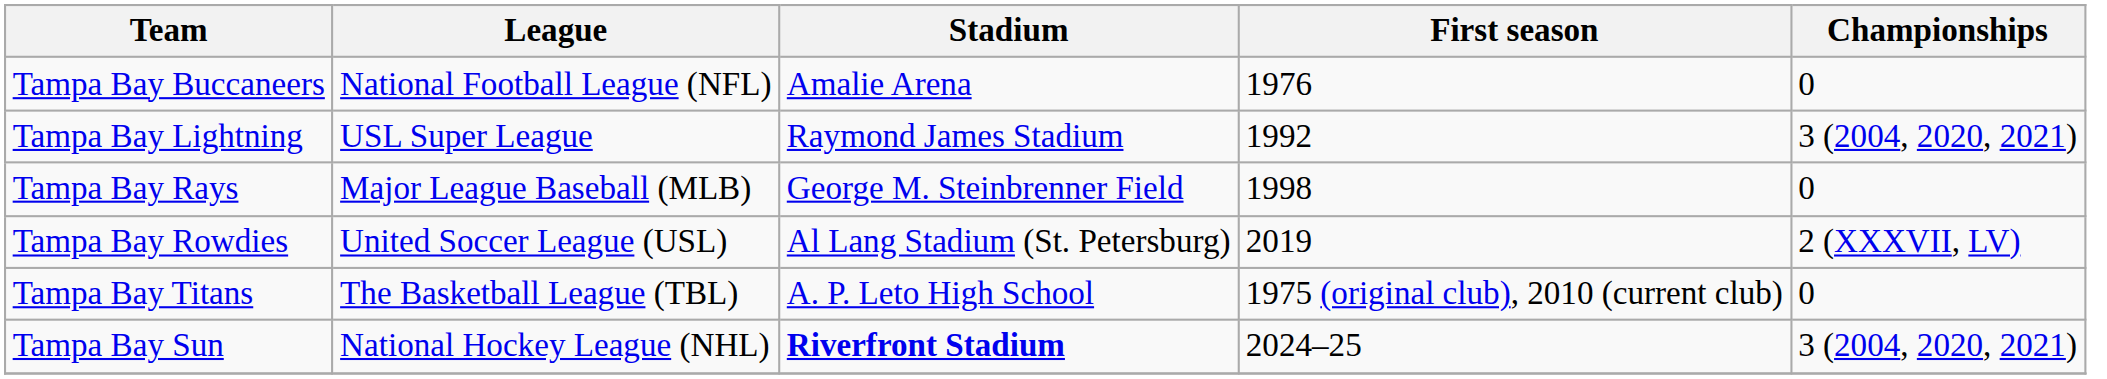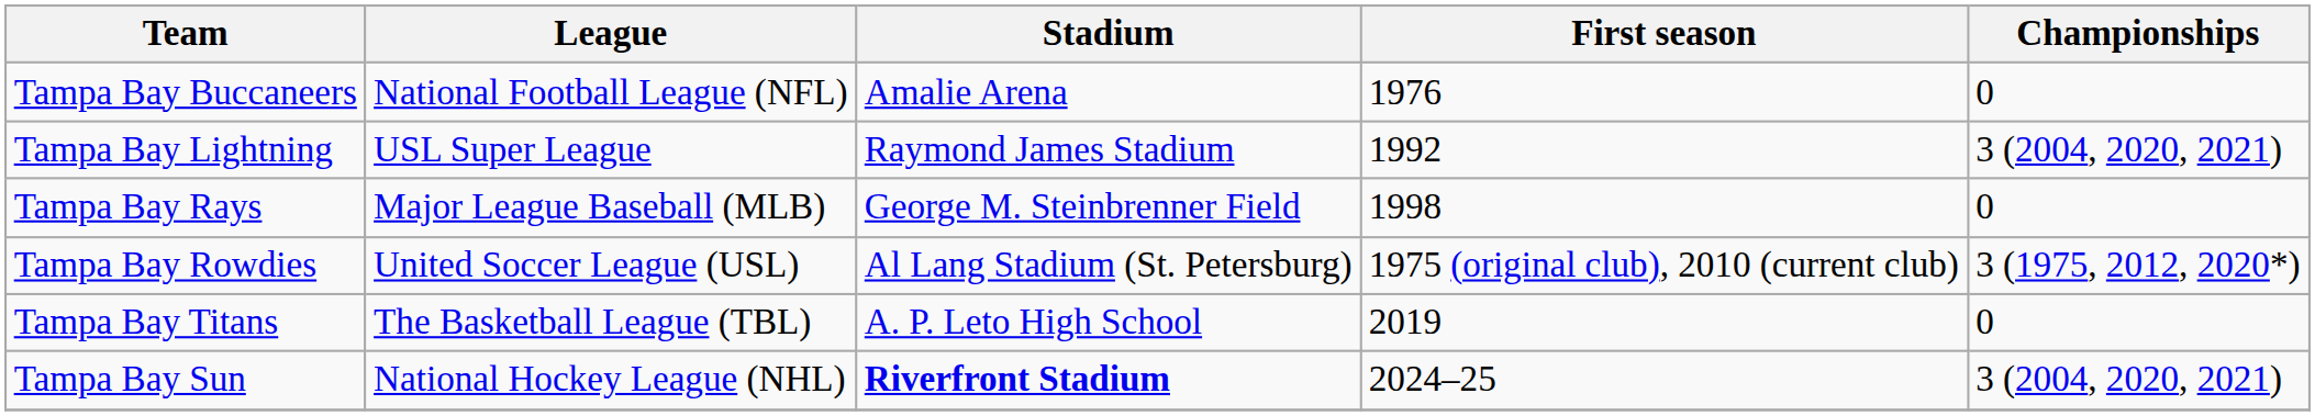Tampa Bay Rowdies | First season: 2019 -> 1975 (original club), 2010 (current club)
Tampa Bay Rowdies | Championships: 2 (XXXVII, LV) -> 3 (1975, 2012, 2020*)
Tampa Bay Titans | First season: 1975 (original club), 2010 (current club) -> 2019
